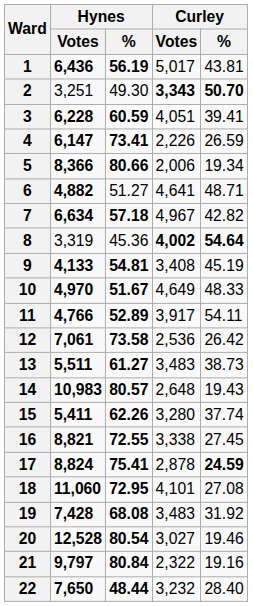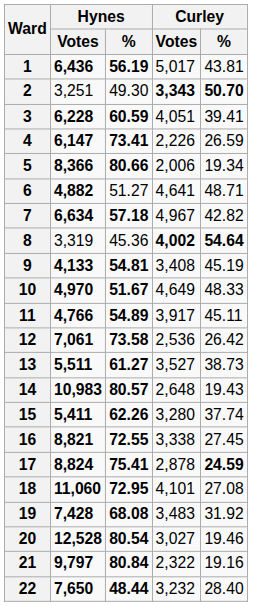11 | Hynes / %: 52.89 -> 54.89
11 | Curley / %: 54.11 -> 45.11
13 | Curley / Votes: 3,483 -> 3,527
